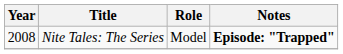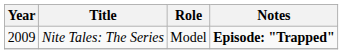Nite Tales: The Series | Year: 2008 -> 2009
